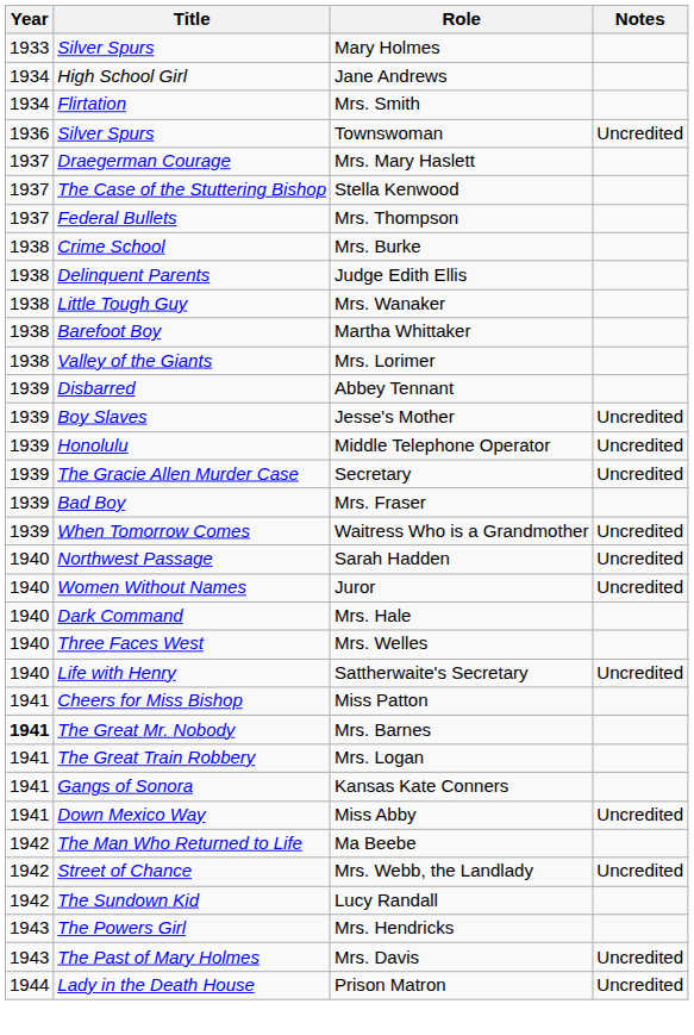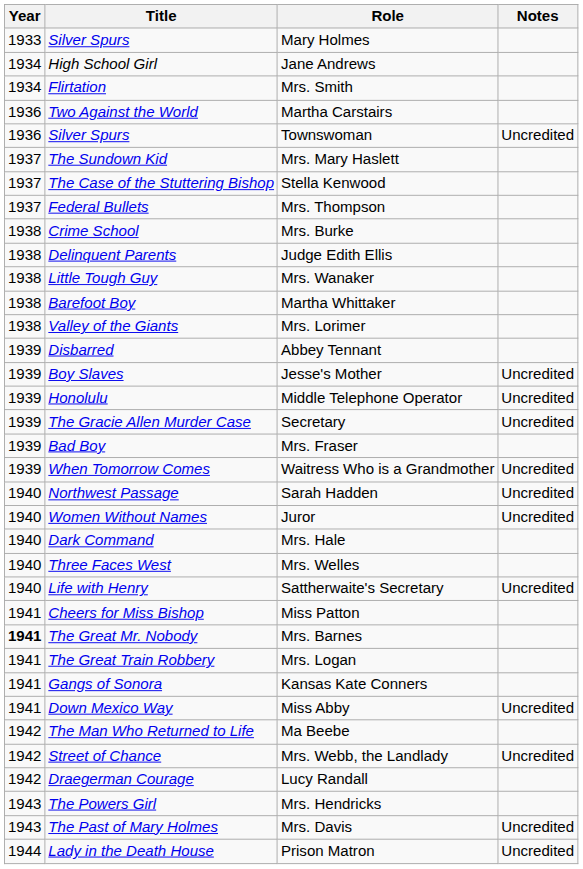+ row: 1936 | Two Against the World | Martha Carstairs
Mrs. Mary Haslett | Title: Draegerman Courage -> The Sundown Kid
Lucy Randall | Title: The Sundown Kid -> Draegerman Courage
